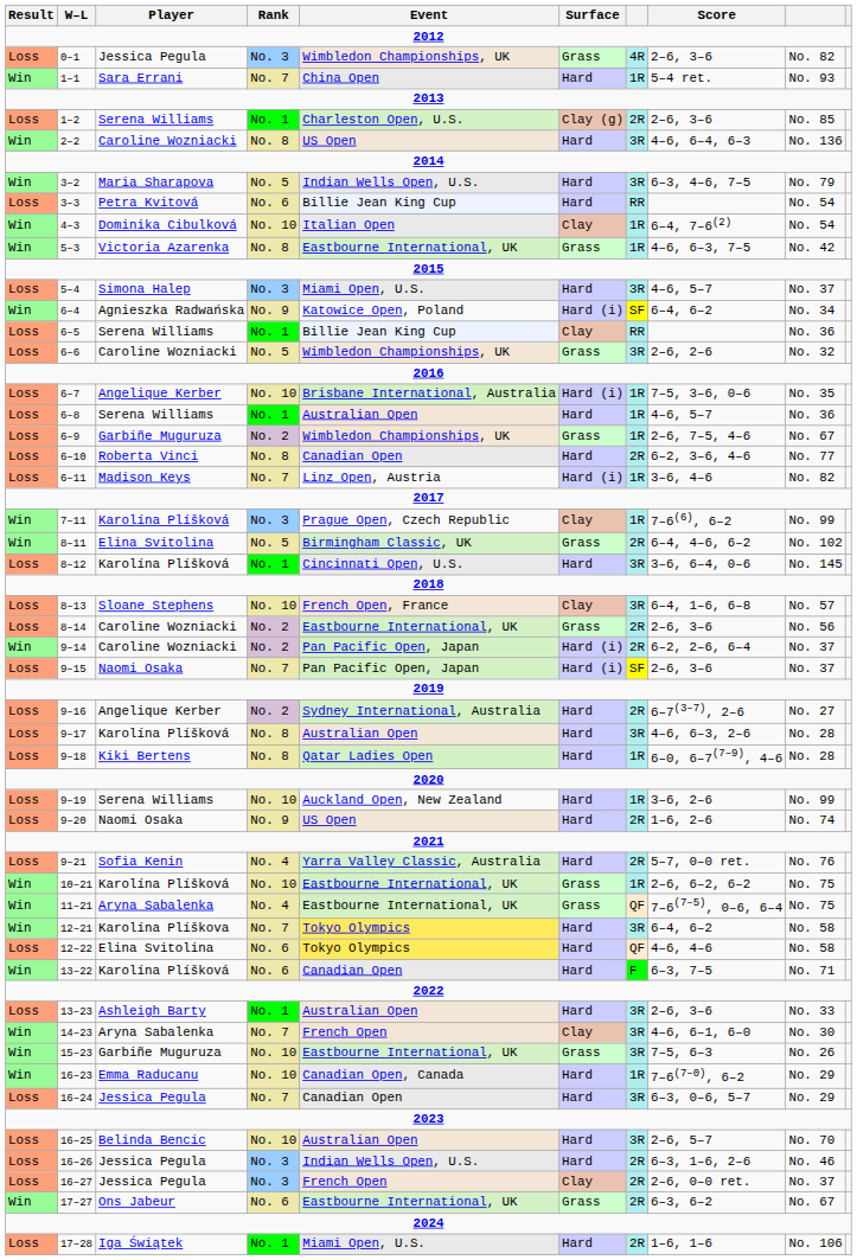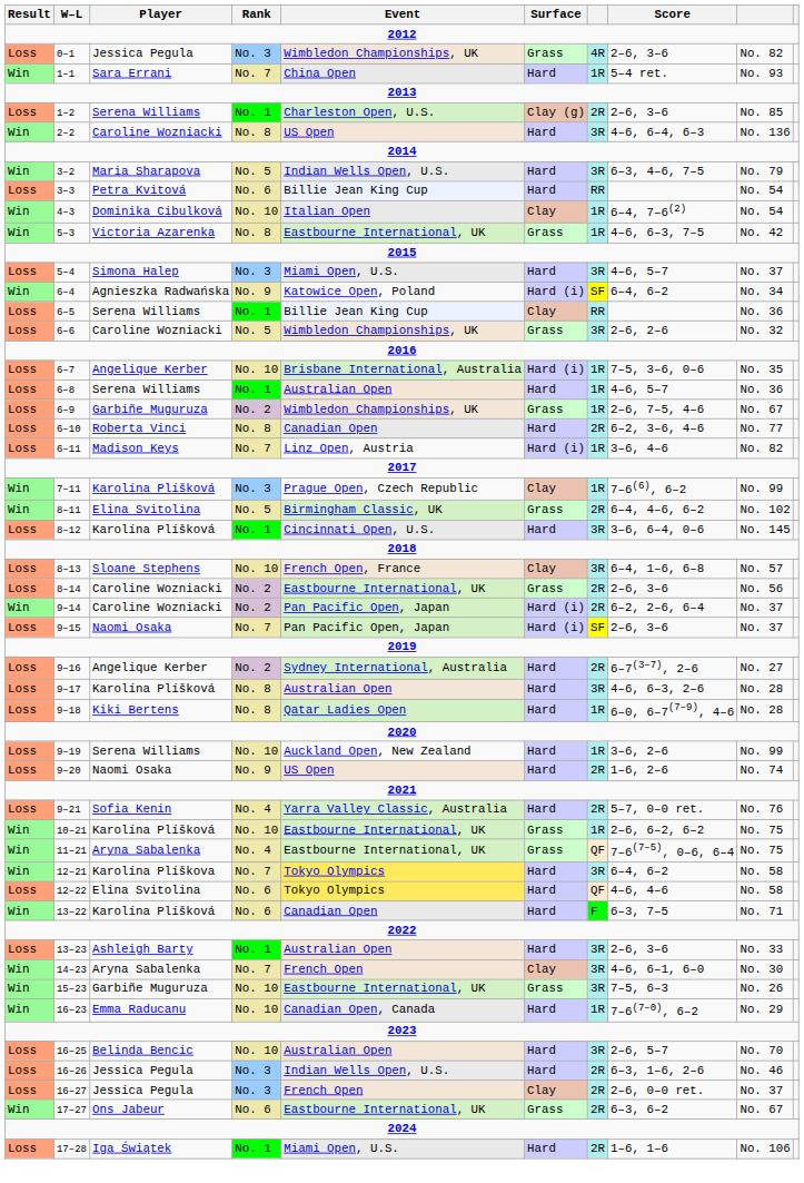- row: Loss | 16–24 | Jessica Pegula | No. 7 | Canadian Open | Hard | 3R | 6–3, 0–6, 5–7 | No. 29
